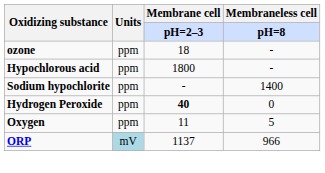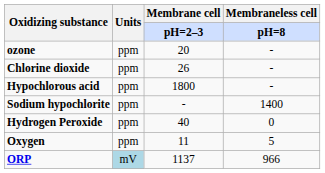ozone | Membrane cell / pH=2–3: 18 -> 20
+ row: Chlorine dioxide | ppm | 26 | -
Hydrogen Peroxide | Membrane cell / pH=2–3: bold -> normal
